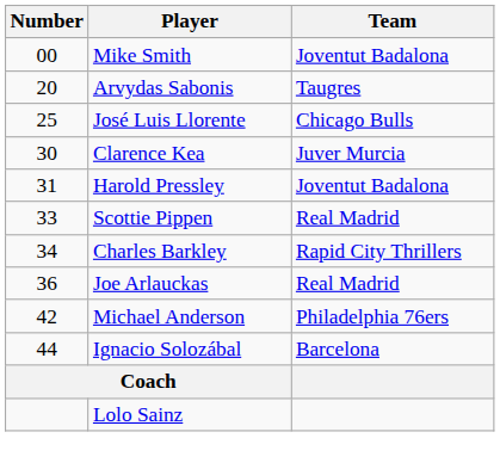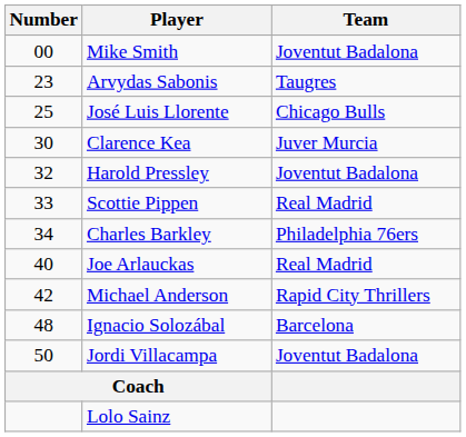Arvydas Sabonis | Number: 20 -> 23
Harold Pressley | Number: 31 -> 32
Charles Barkley | Team: Rapid City Thrillers -> Philadelphia 76ers
Joe Arlauckas | Number: 36 -> 40
Michael Anderson | Team: Philadelphia 76ers -> Rapid City Thrillers
Ignacio Solozábal | Number: 44 -> 48
+ row: 50 | Jordi Villacampa | Joventut Badalona
